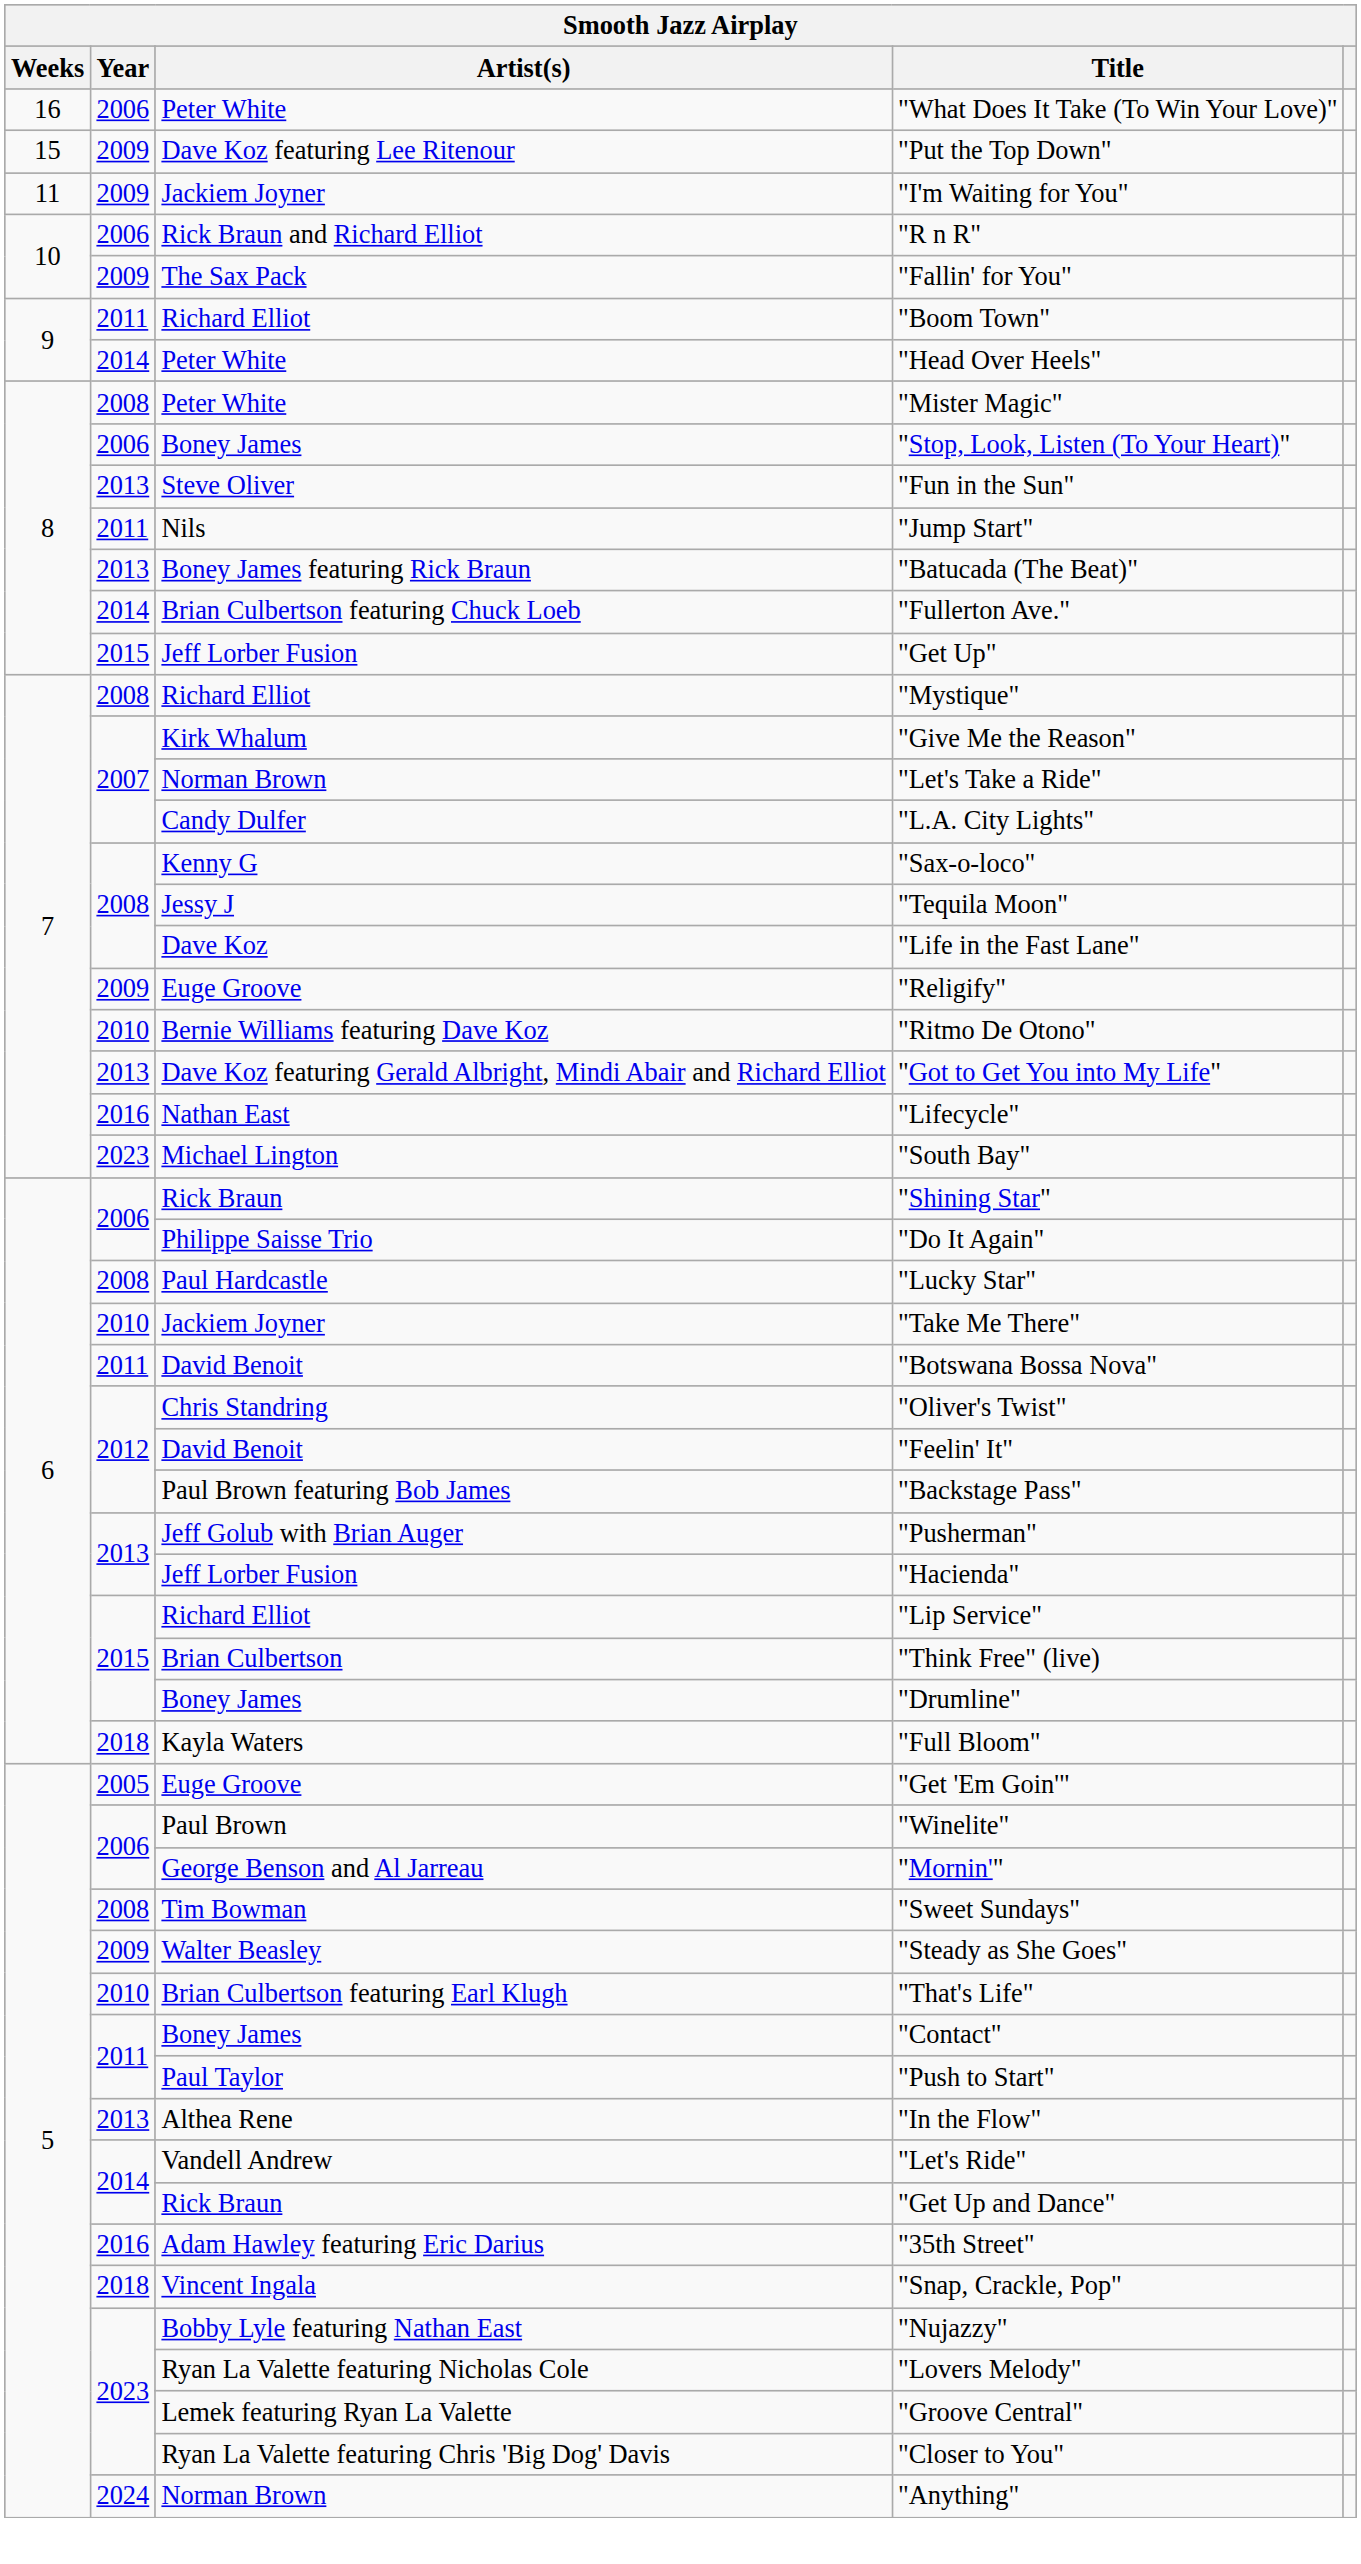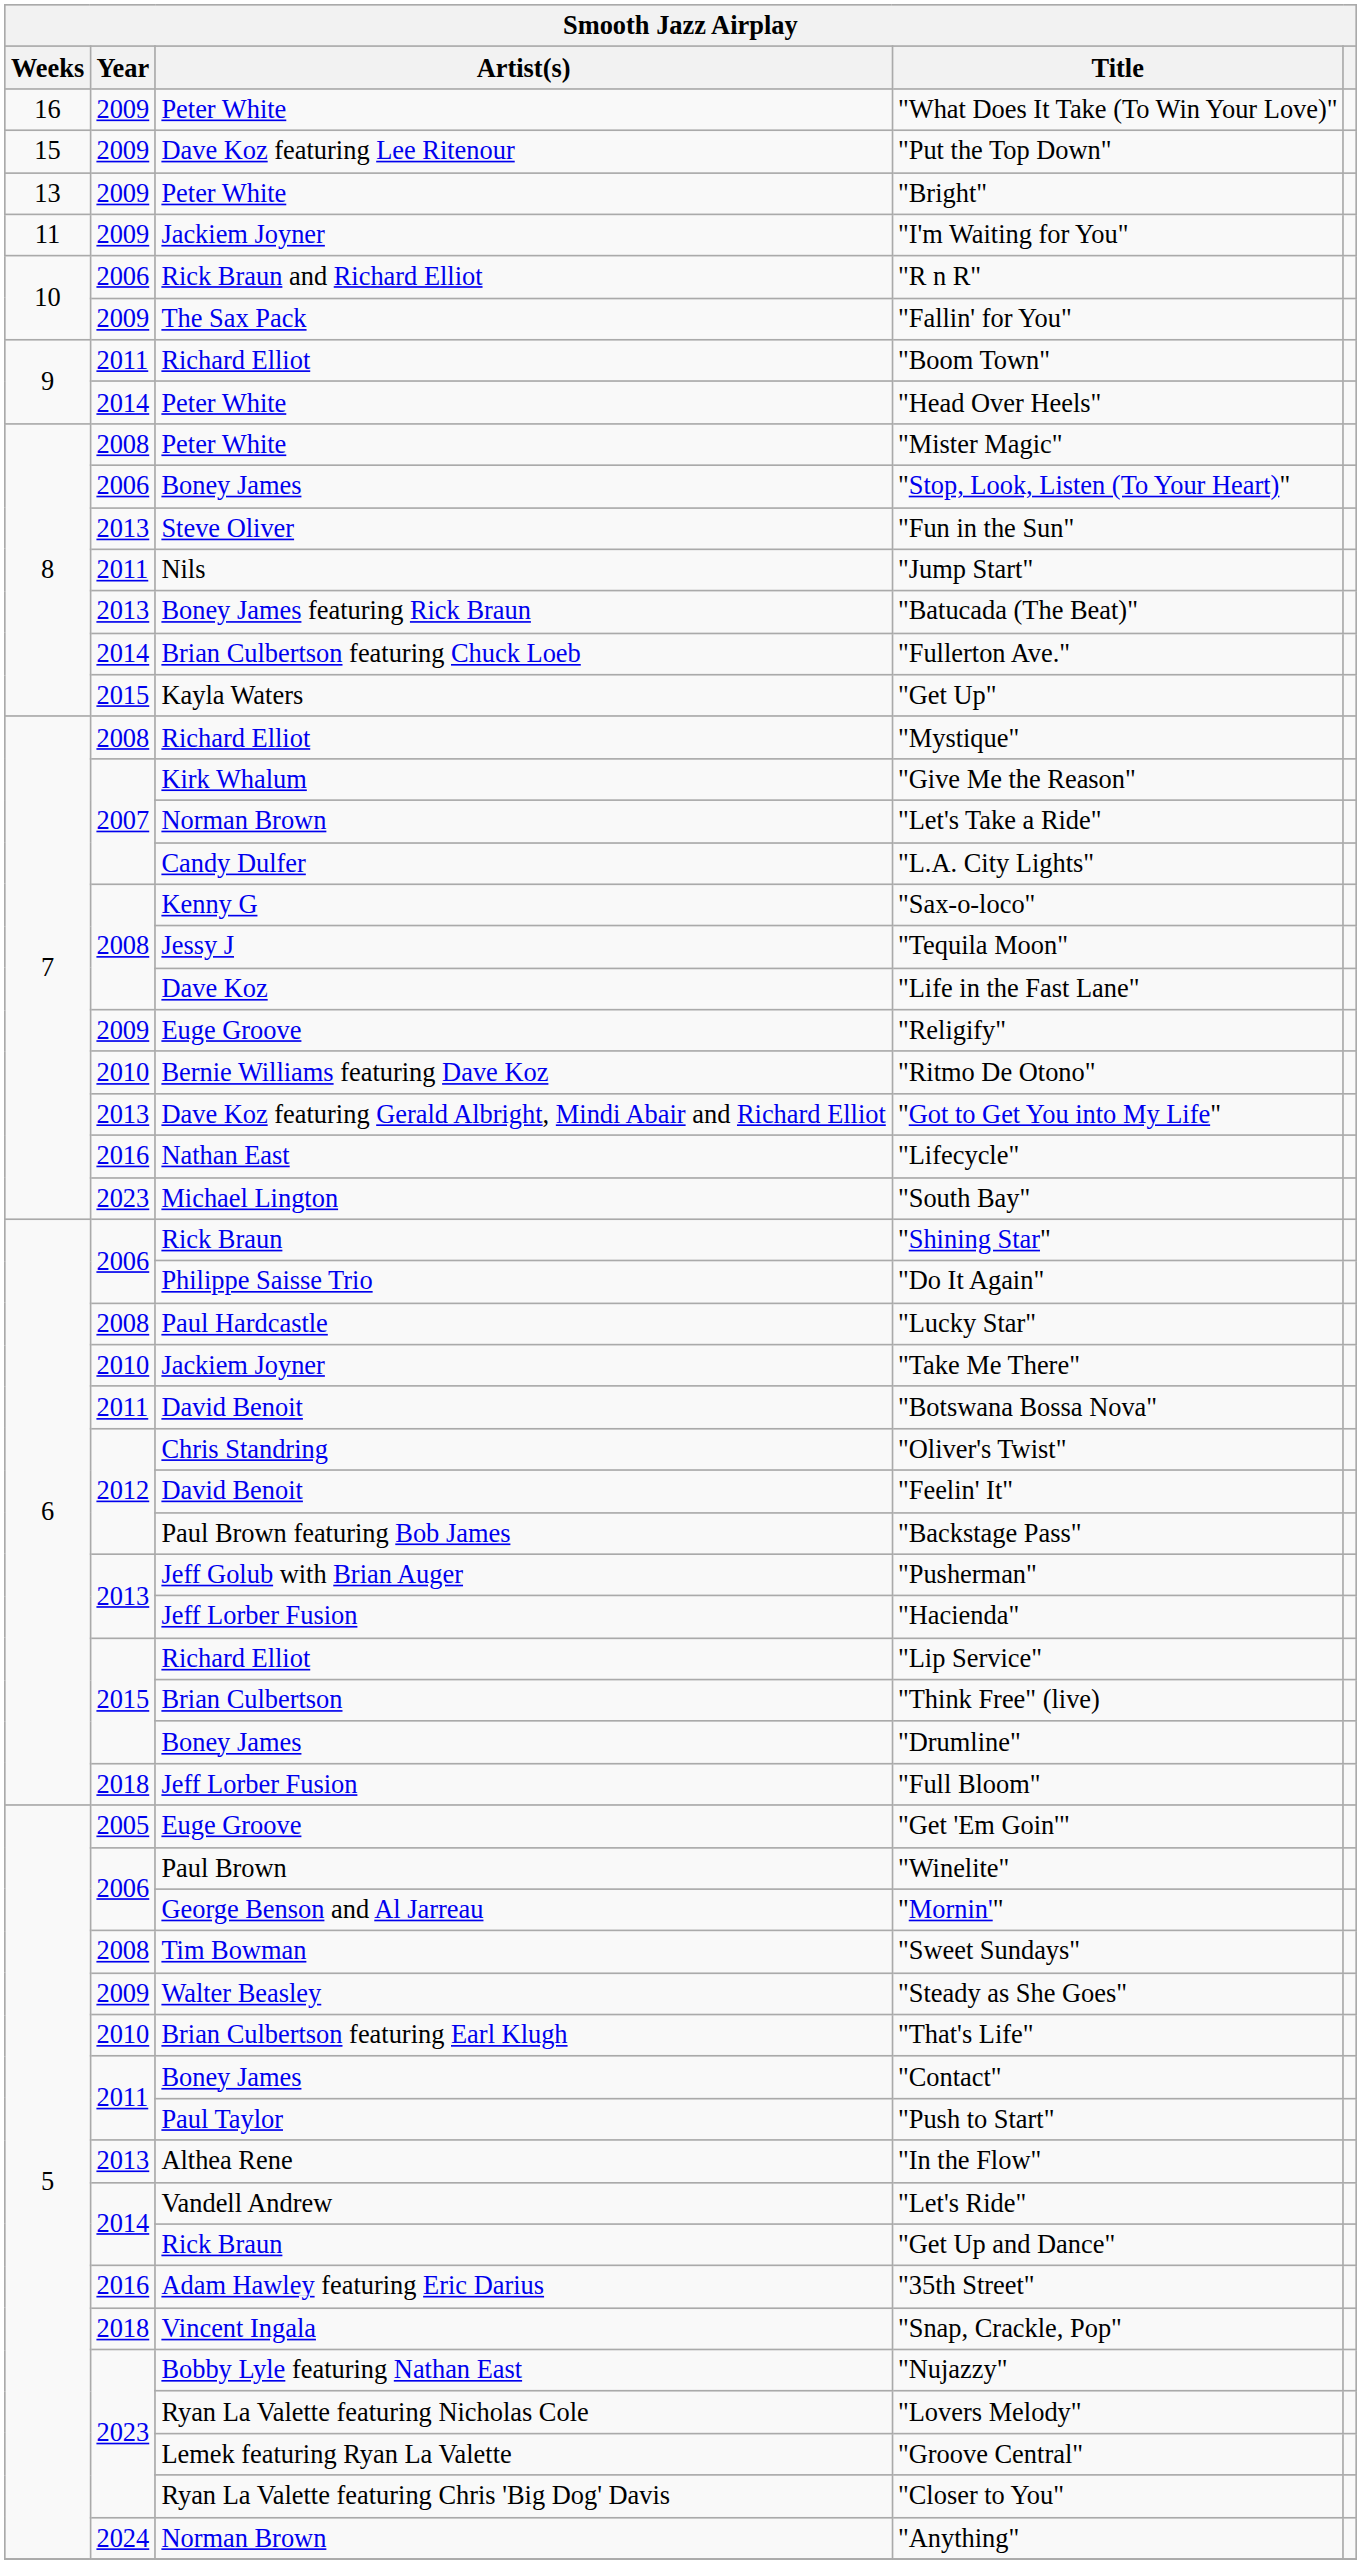"What Does It Take (To Win Your Love)" | Year: 2006 -> 2009
+ row: 13 | 2009 | Peter White | "Bright"
"Get Up" | Artist(s): Jeff Lorber Fusion -> Kayla Waters
"Full Bloom" | Artist(s): Kayla Waters -> Jeff Lorber Fusion
